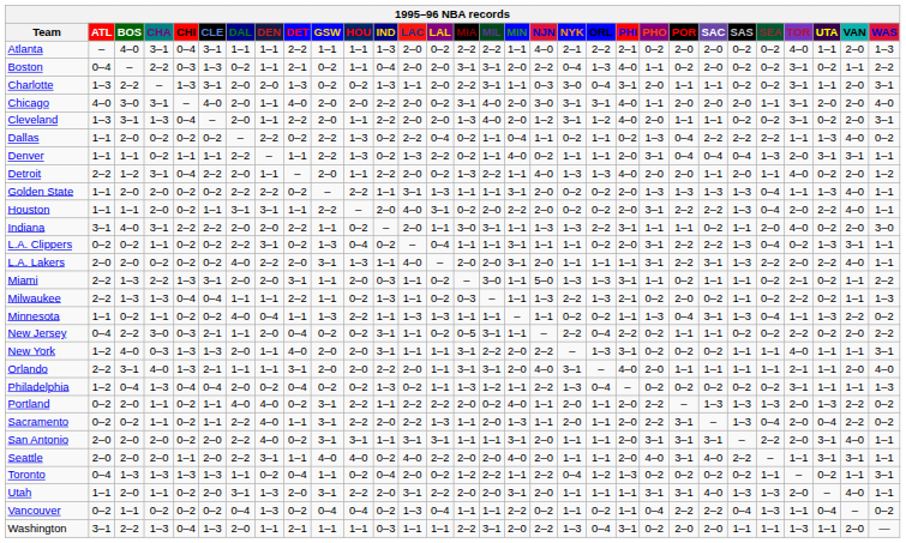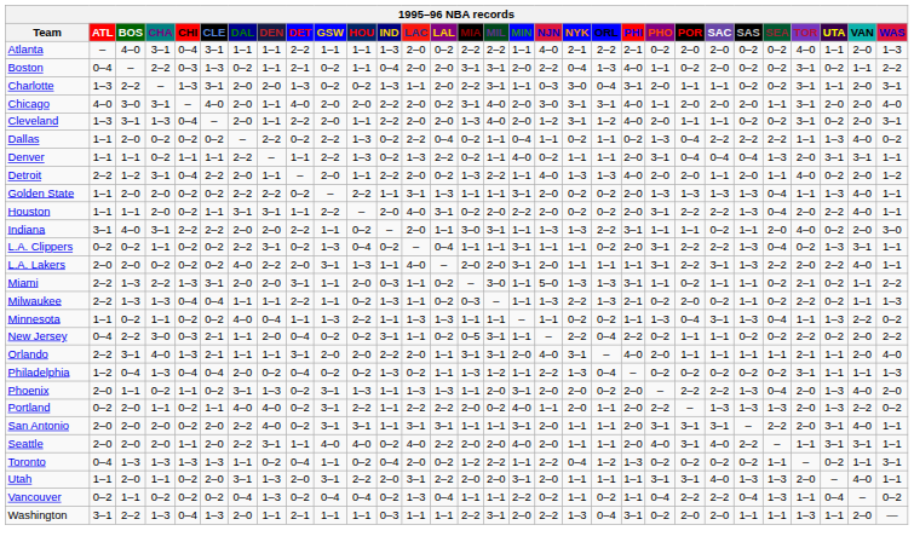- row: New York | 1–2 | 4–0 | 0–3 | 1–3 | 1–3 | 2–0 | 1–1 | 4–0 | 2–0 | 2–0 | 3–1 | 1–1 | 1–1 | 3–1 | 2–2 | 2–0 | 2–2 | – | 1–3 | 3–1 | 0–2 | 0–2 | 0–2 | 1–1 | 1–1 | 4–0 | 1–1 | 1–1 | 3–1
+ row: Phoenix | 2–0 | 1–1 | 0–2 | 1–1 | 0–2 | 3–1 | 1–3 | 0–2 | 3–1 | 1–3 | 1–1 | 1–3 | 1–3 | 1–1 | 2–0 | 3–1 | 2–0 | 2–0 | 0–2 | 2–0 | – | 2–2 | 2–2 | 1–3 | 0–4 | 2–0 | 1–3 | 4–0 | 2–0
- row: Sacramento | 0–2 | 0–2 | 1–1 | 0–2 | 1–1 | 2–2 | 4–0 | 1–1 | 3–1 | 2–2 | 2–0 | 2–2 | 1–3 | 1–1 | 2–0 | 1–3 | 1–1 | 2–0 | 1–1 | 2–0 | 2–2 | 3–1 | – | 1–3 | 0–4 | 2–0 | 0–4 | 2–2 | 0–2
